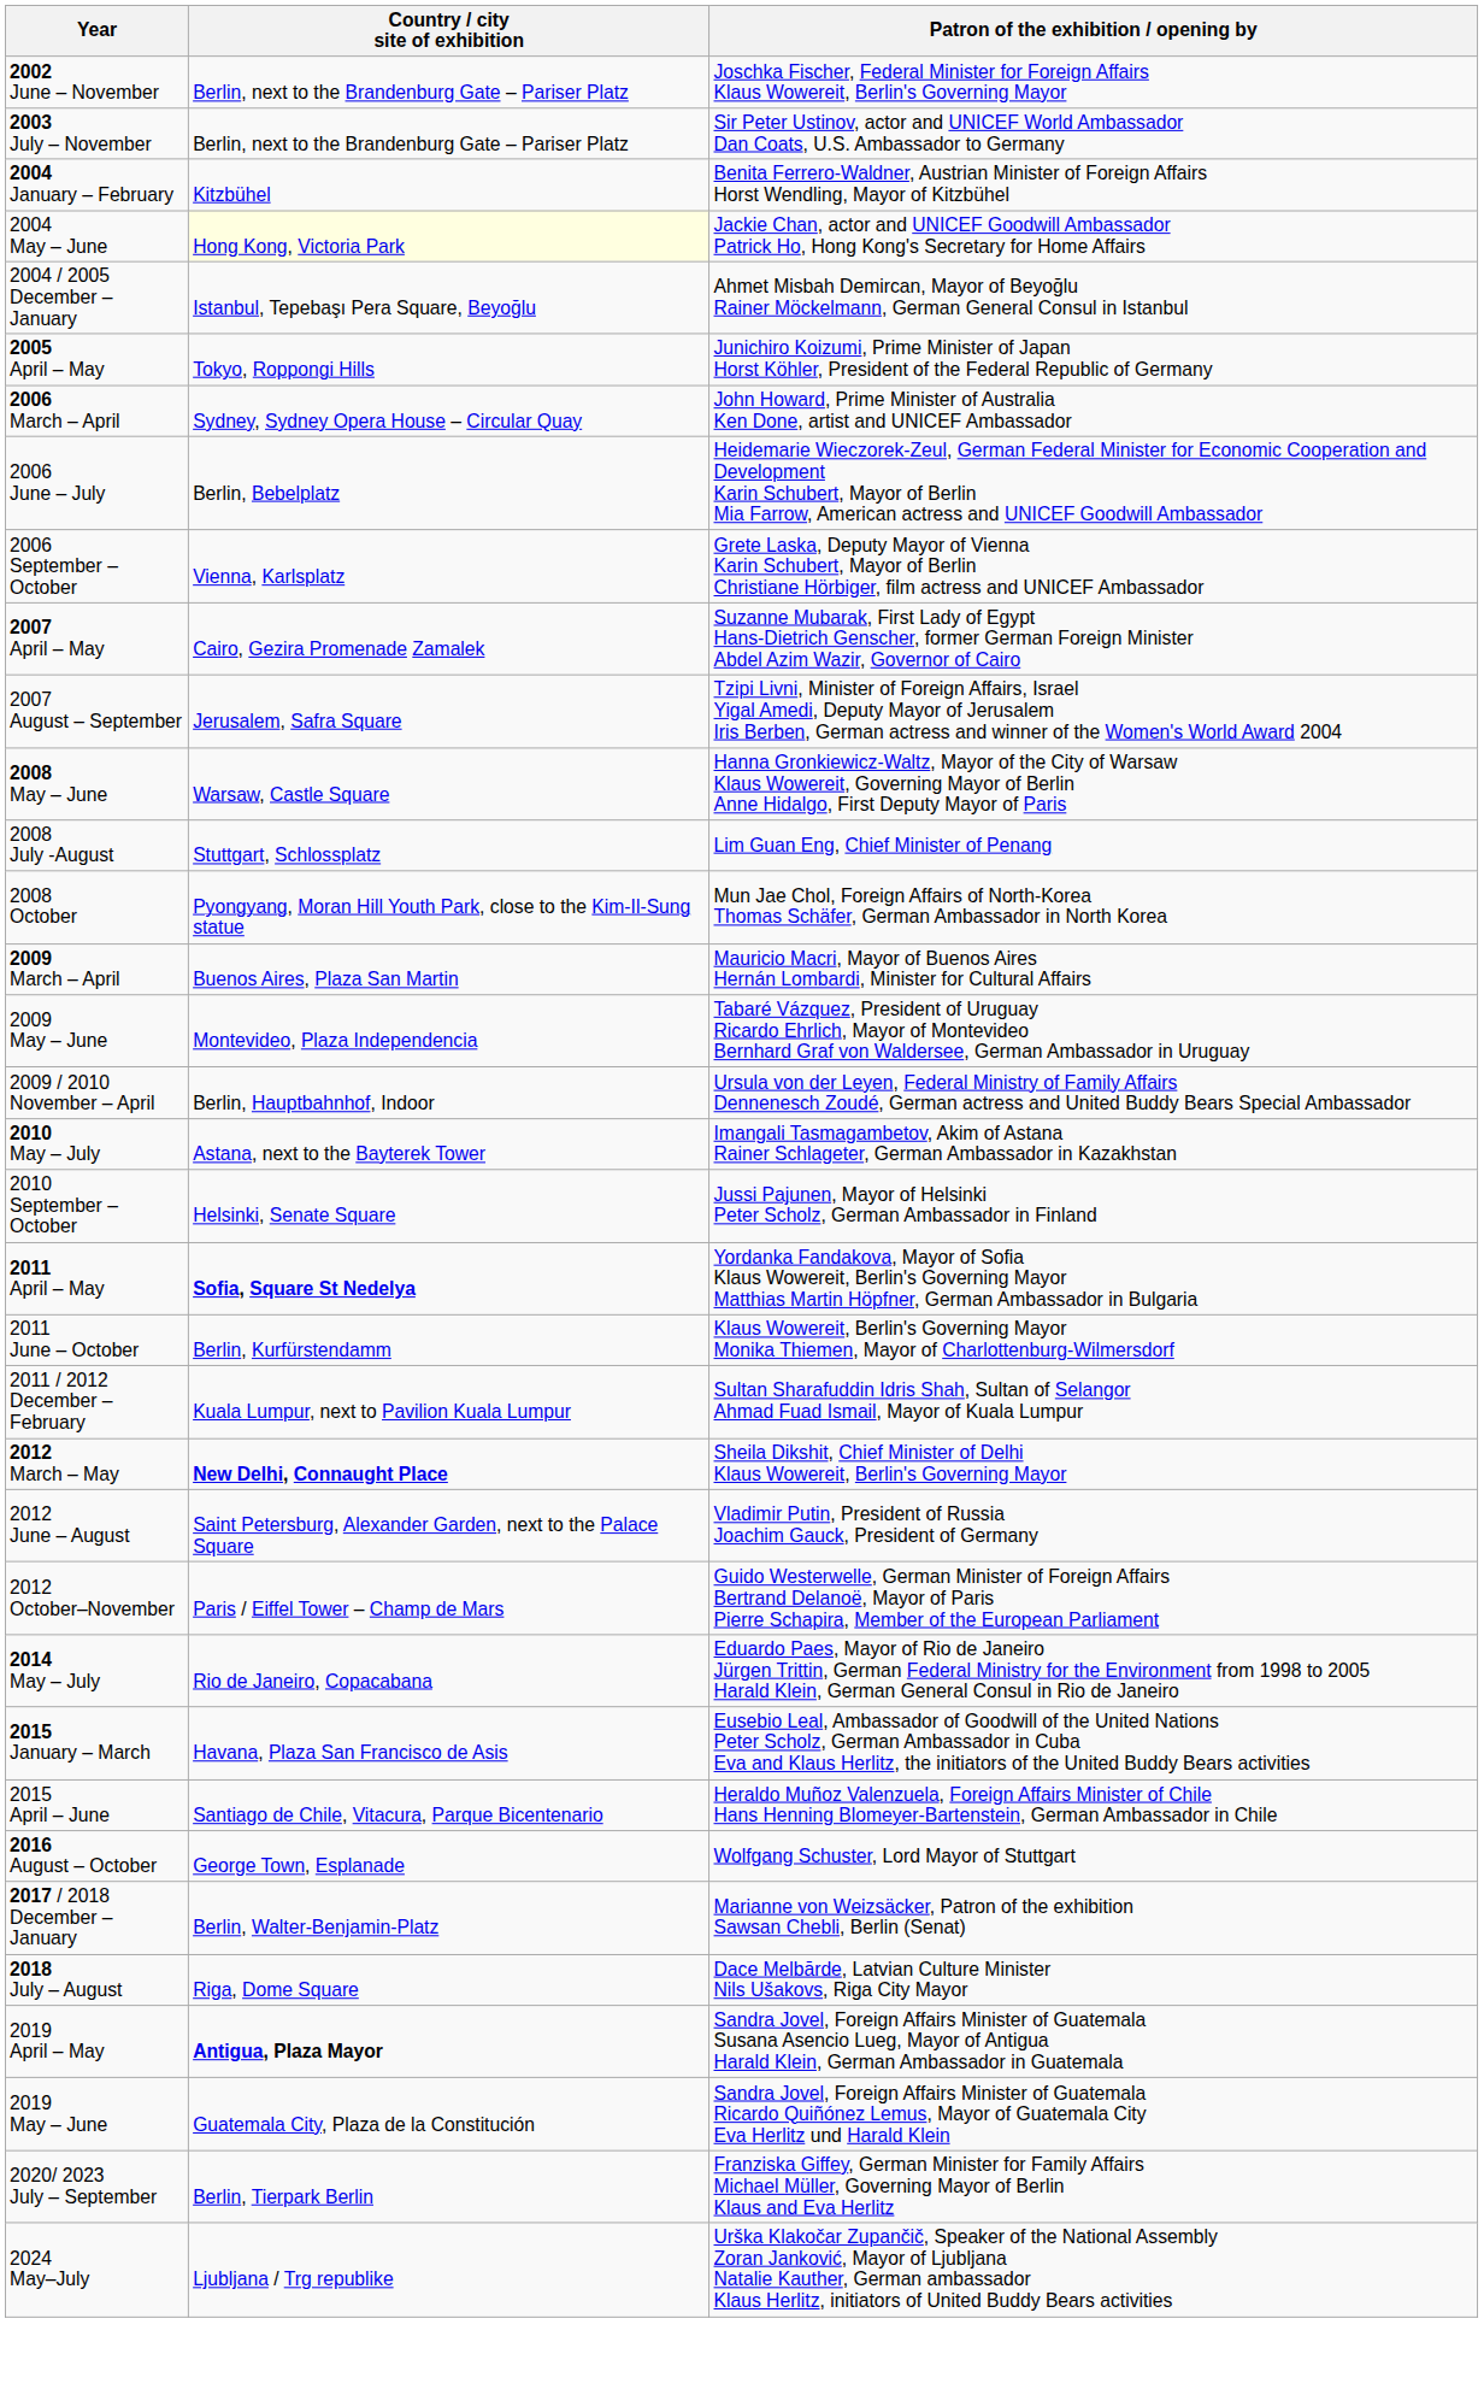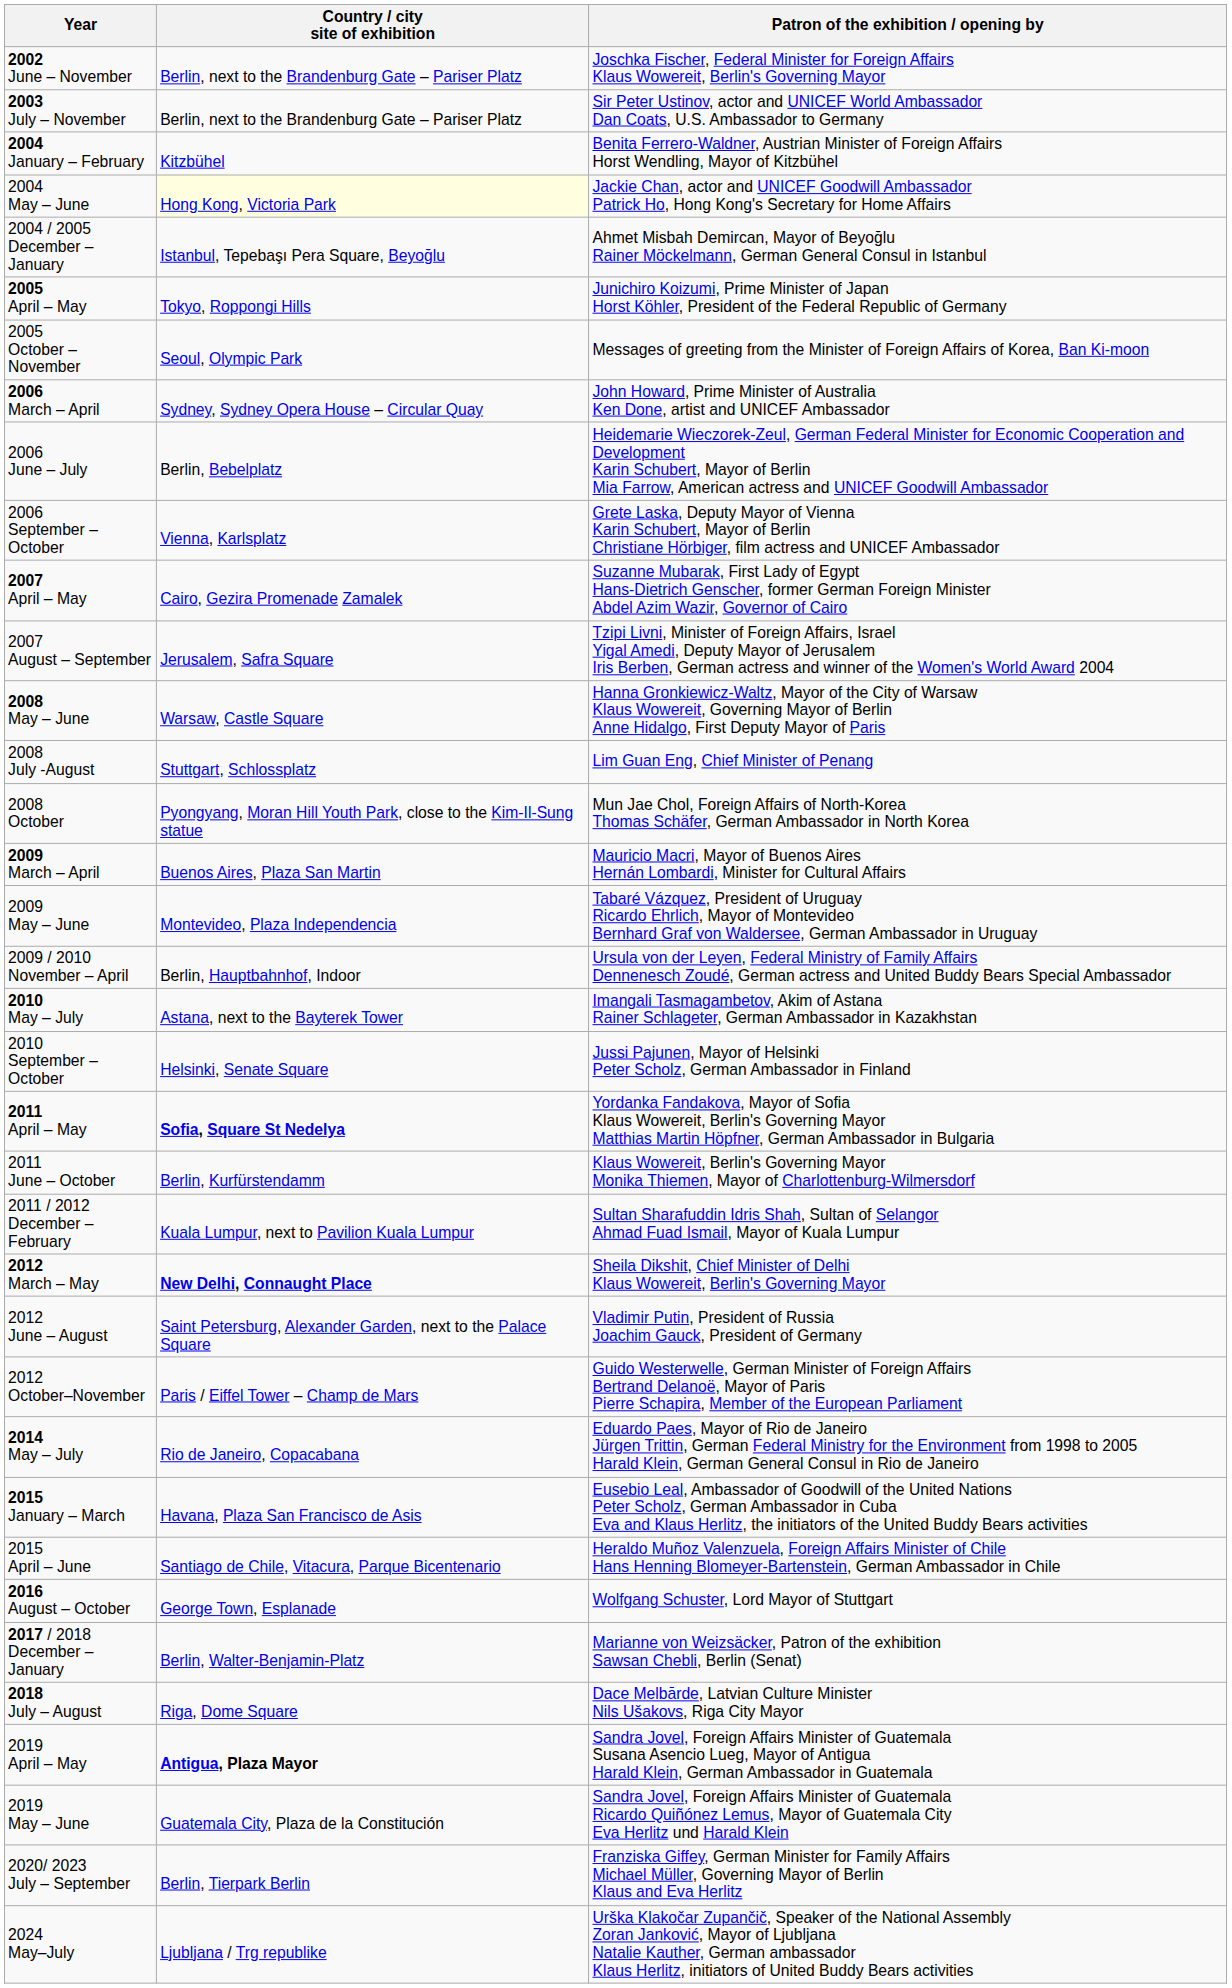+ row: 2005 October – November | Seoul, Olympic Park | Messages of greeting from the Minister of Foreign Affairs of Korea, Ban Ki-moon
